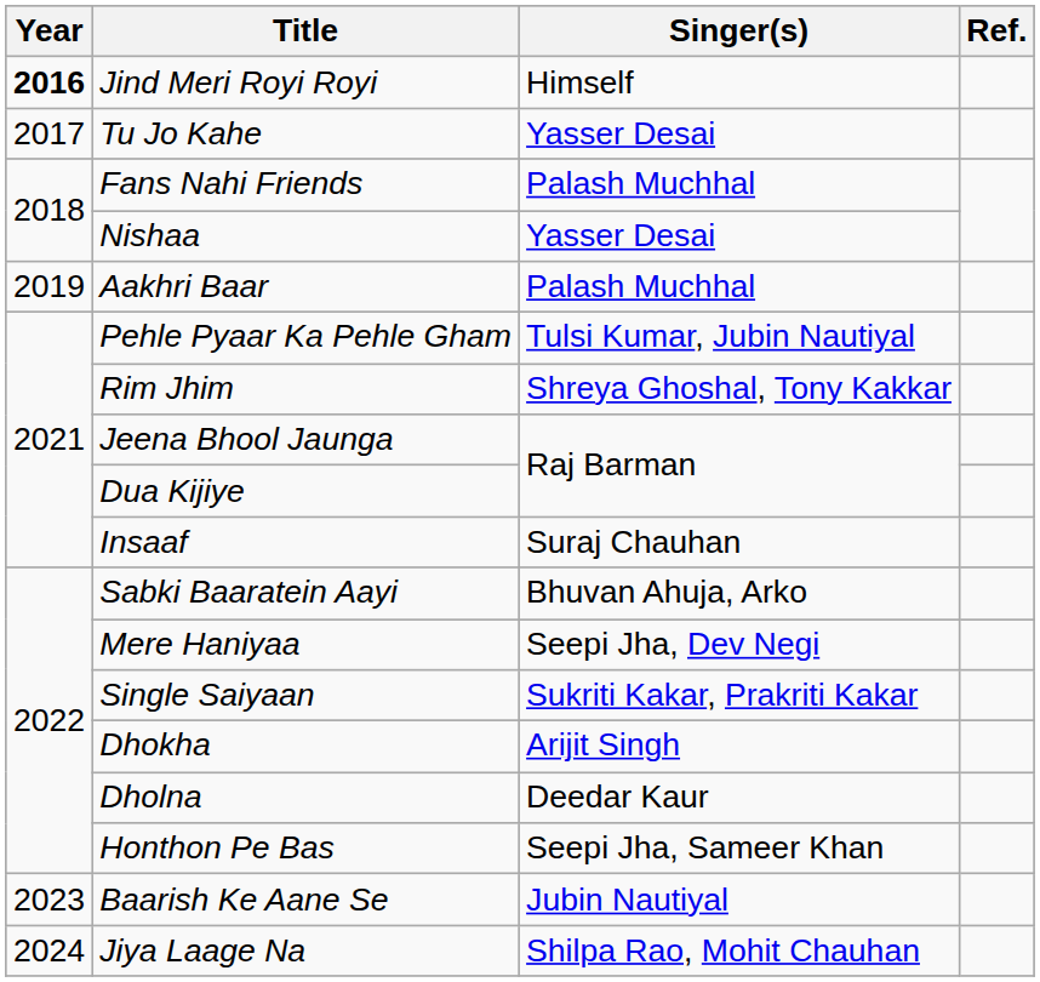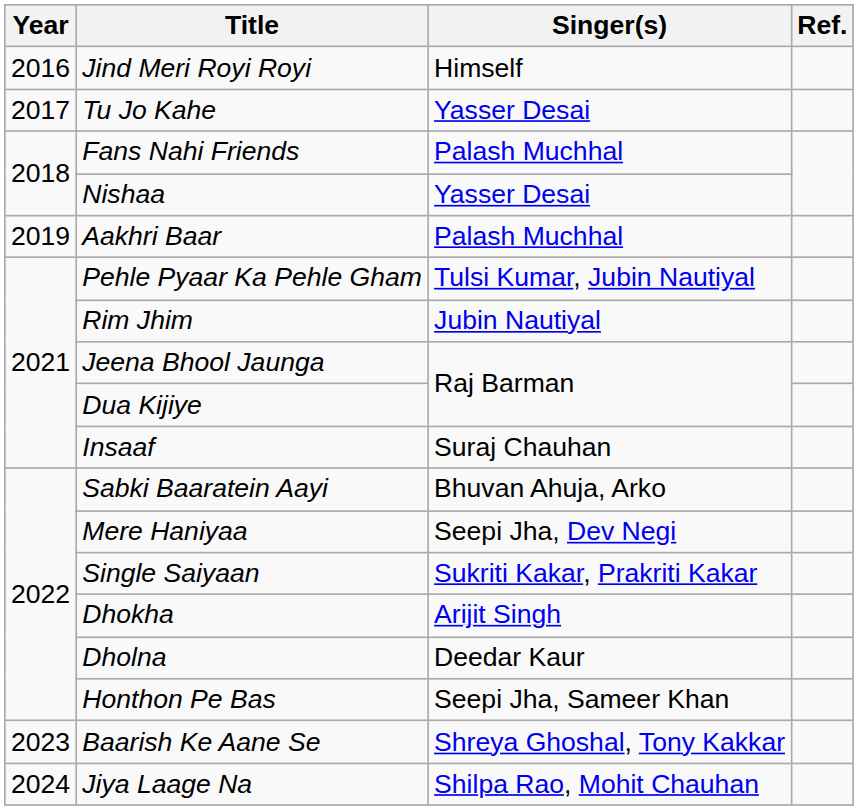Jind Meri Royi Royi | Year: bold -> normal
Rim Jhim | Singer(s): Shreya Ghoshal, Tony Kakkar -> Jubin Nautiyal
Baarish Ke Aane Se | Singer(s): Jubin Nautiyal -> Shreya Ghoshal, Tony Kakkar
